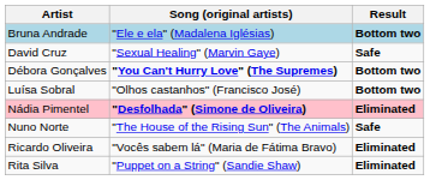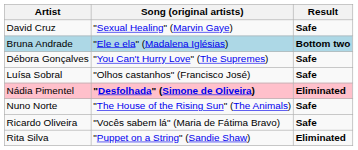rows swapped: Bruna Andrade <-> David Cruz
Débora Gonçalves | Song (original artists): bold -> normal
Débora Gonçalves | Result: Bottom two -> Safe
Luísa Sobral | Result: Bottom two -> Safe
Ricardo Oliveira | Result: Eliminated -> Safe
